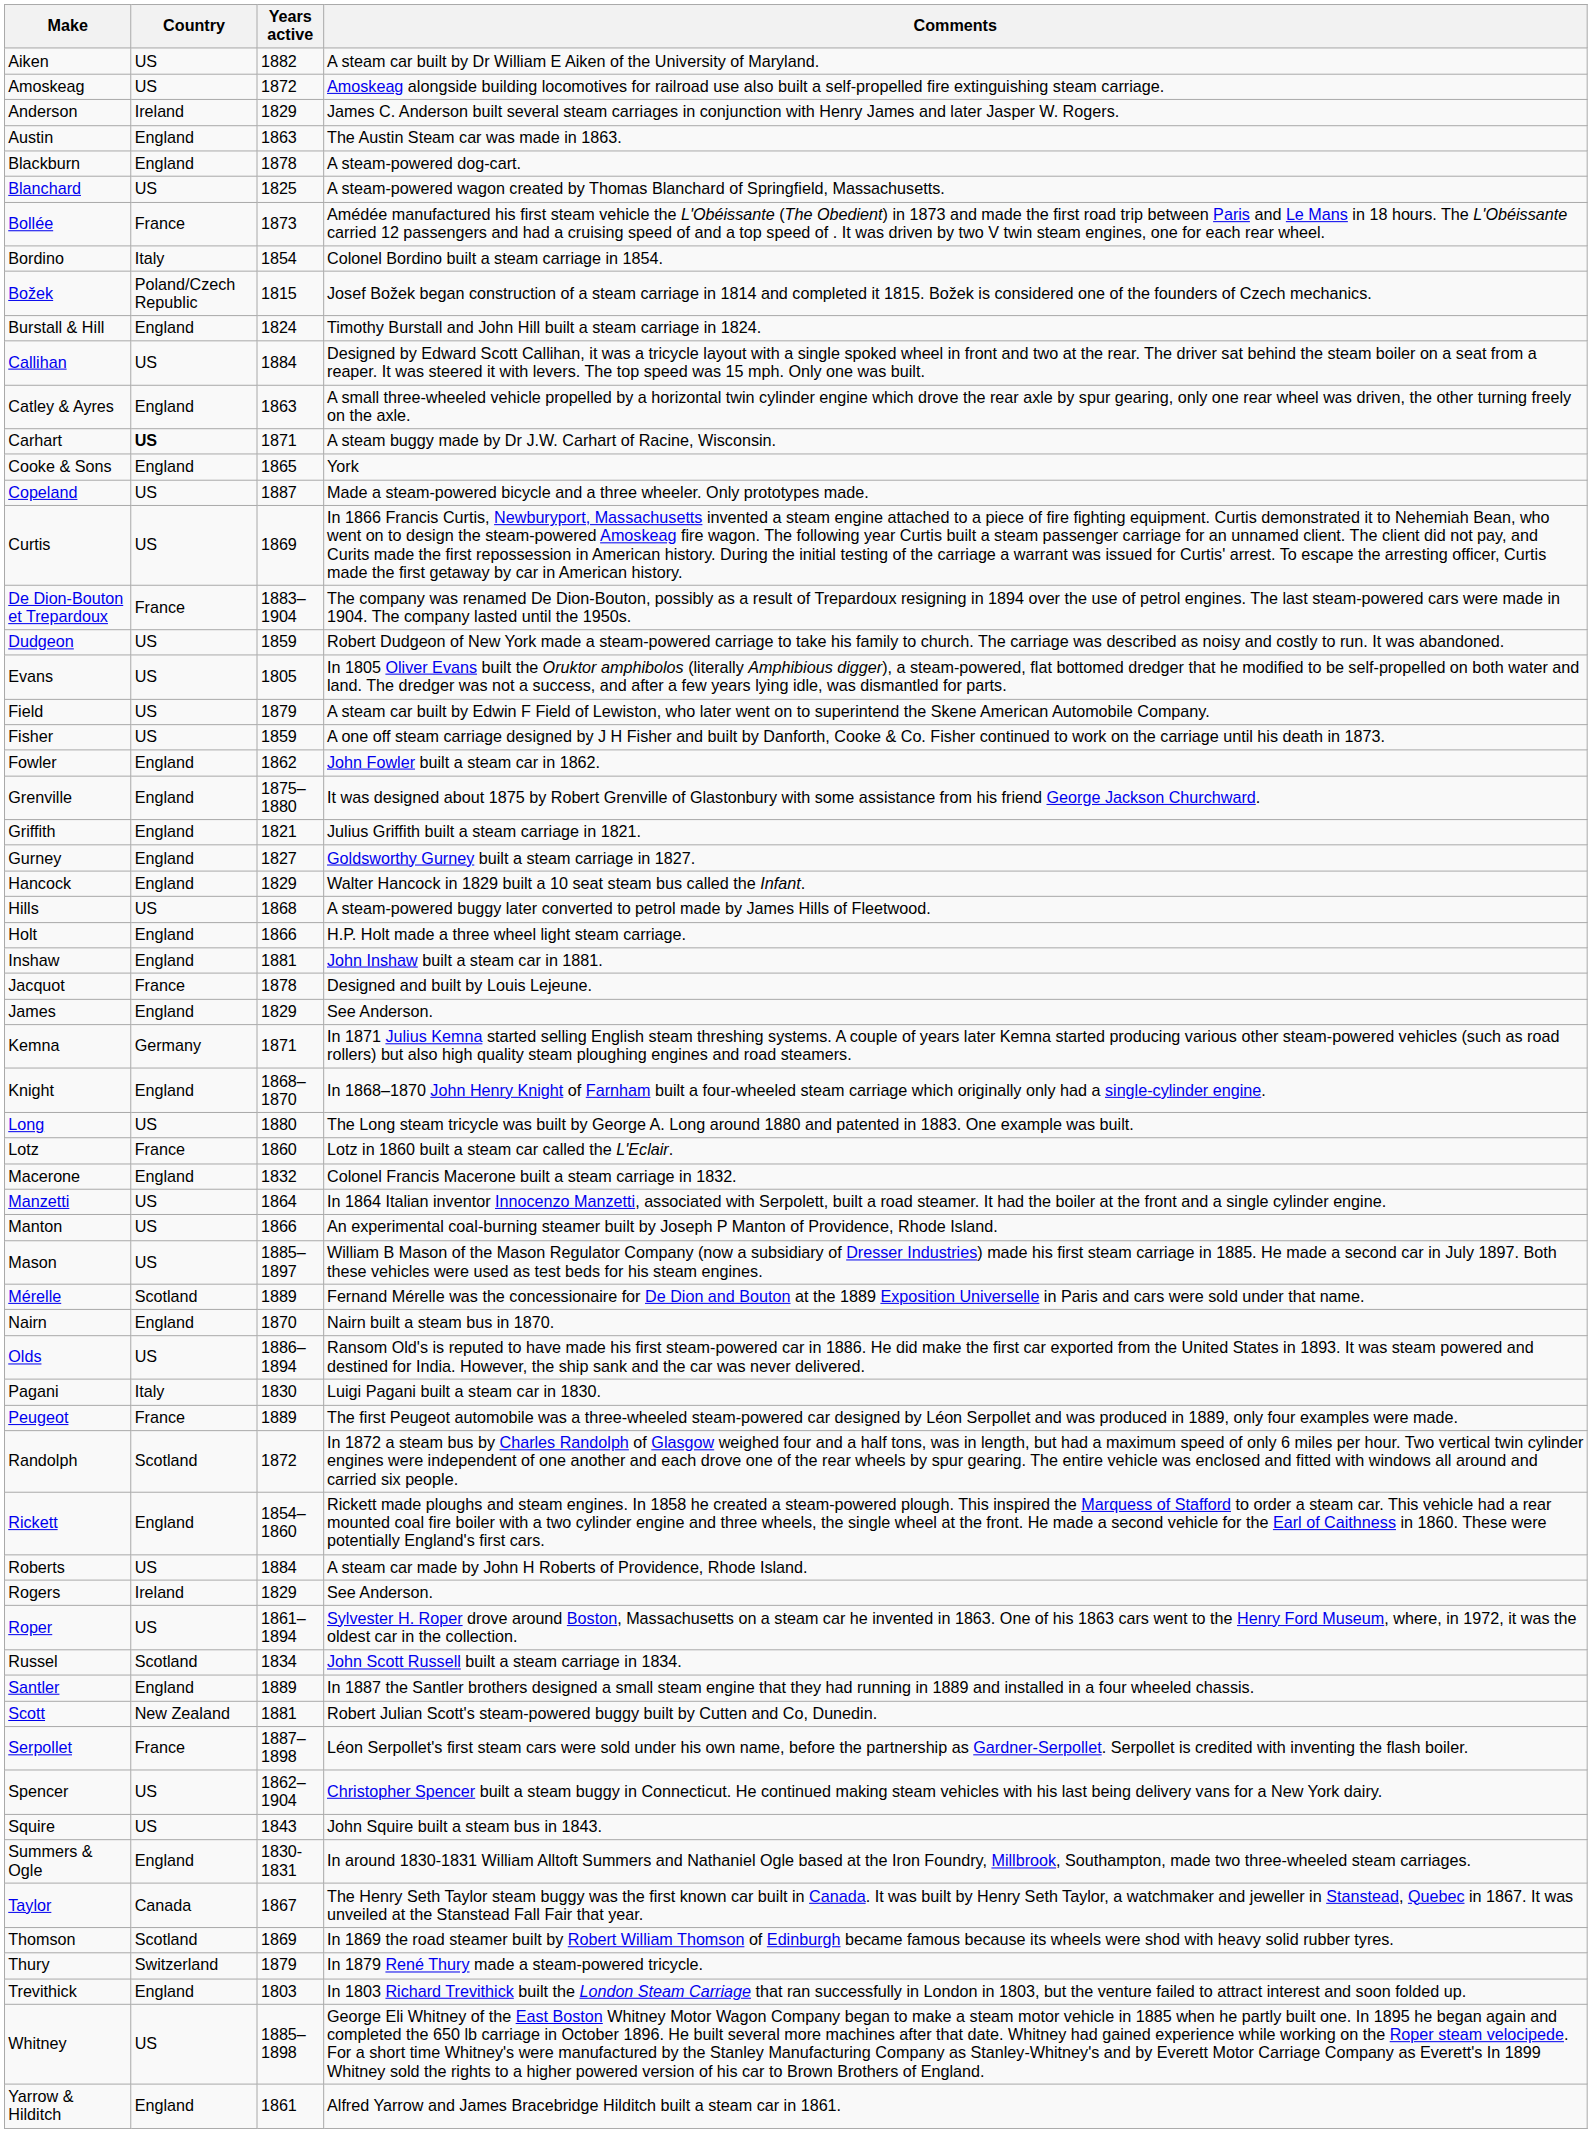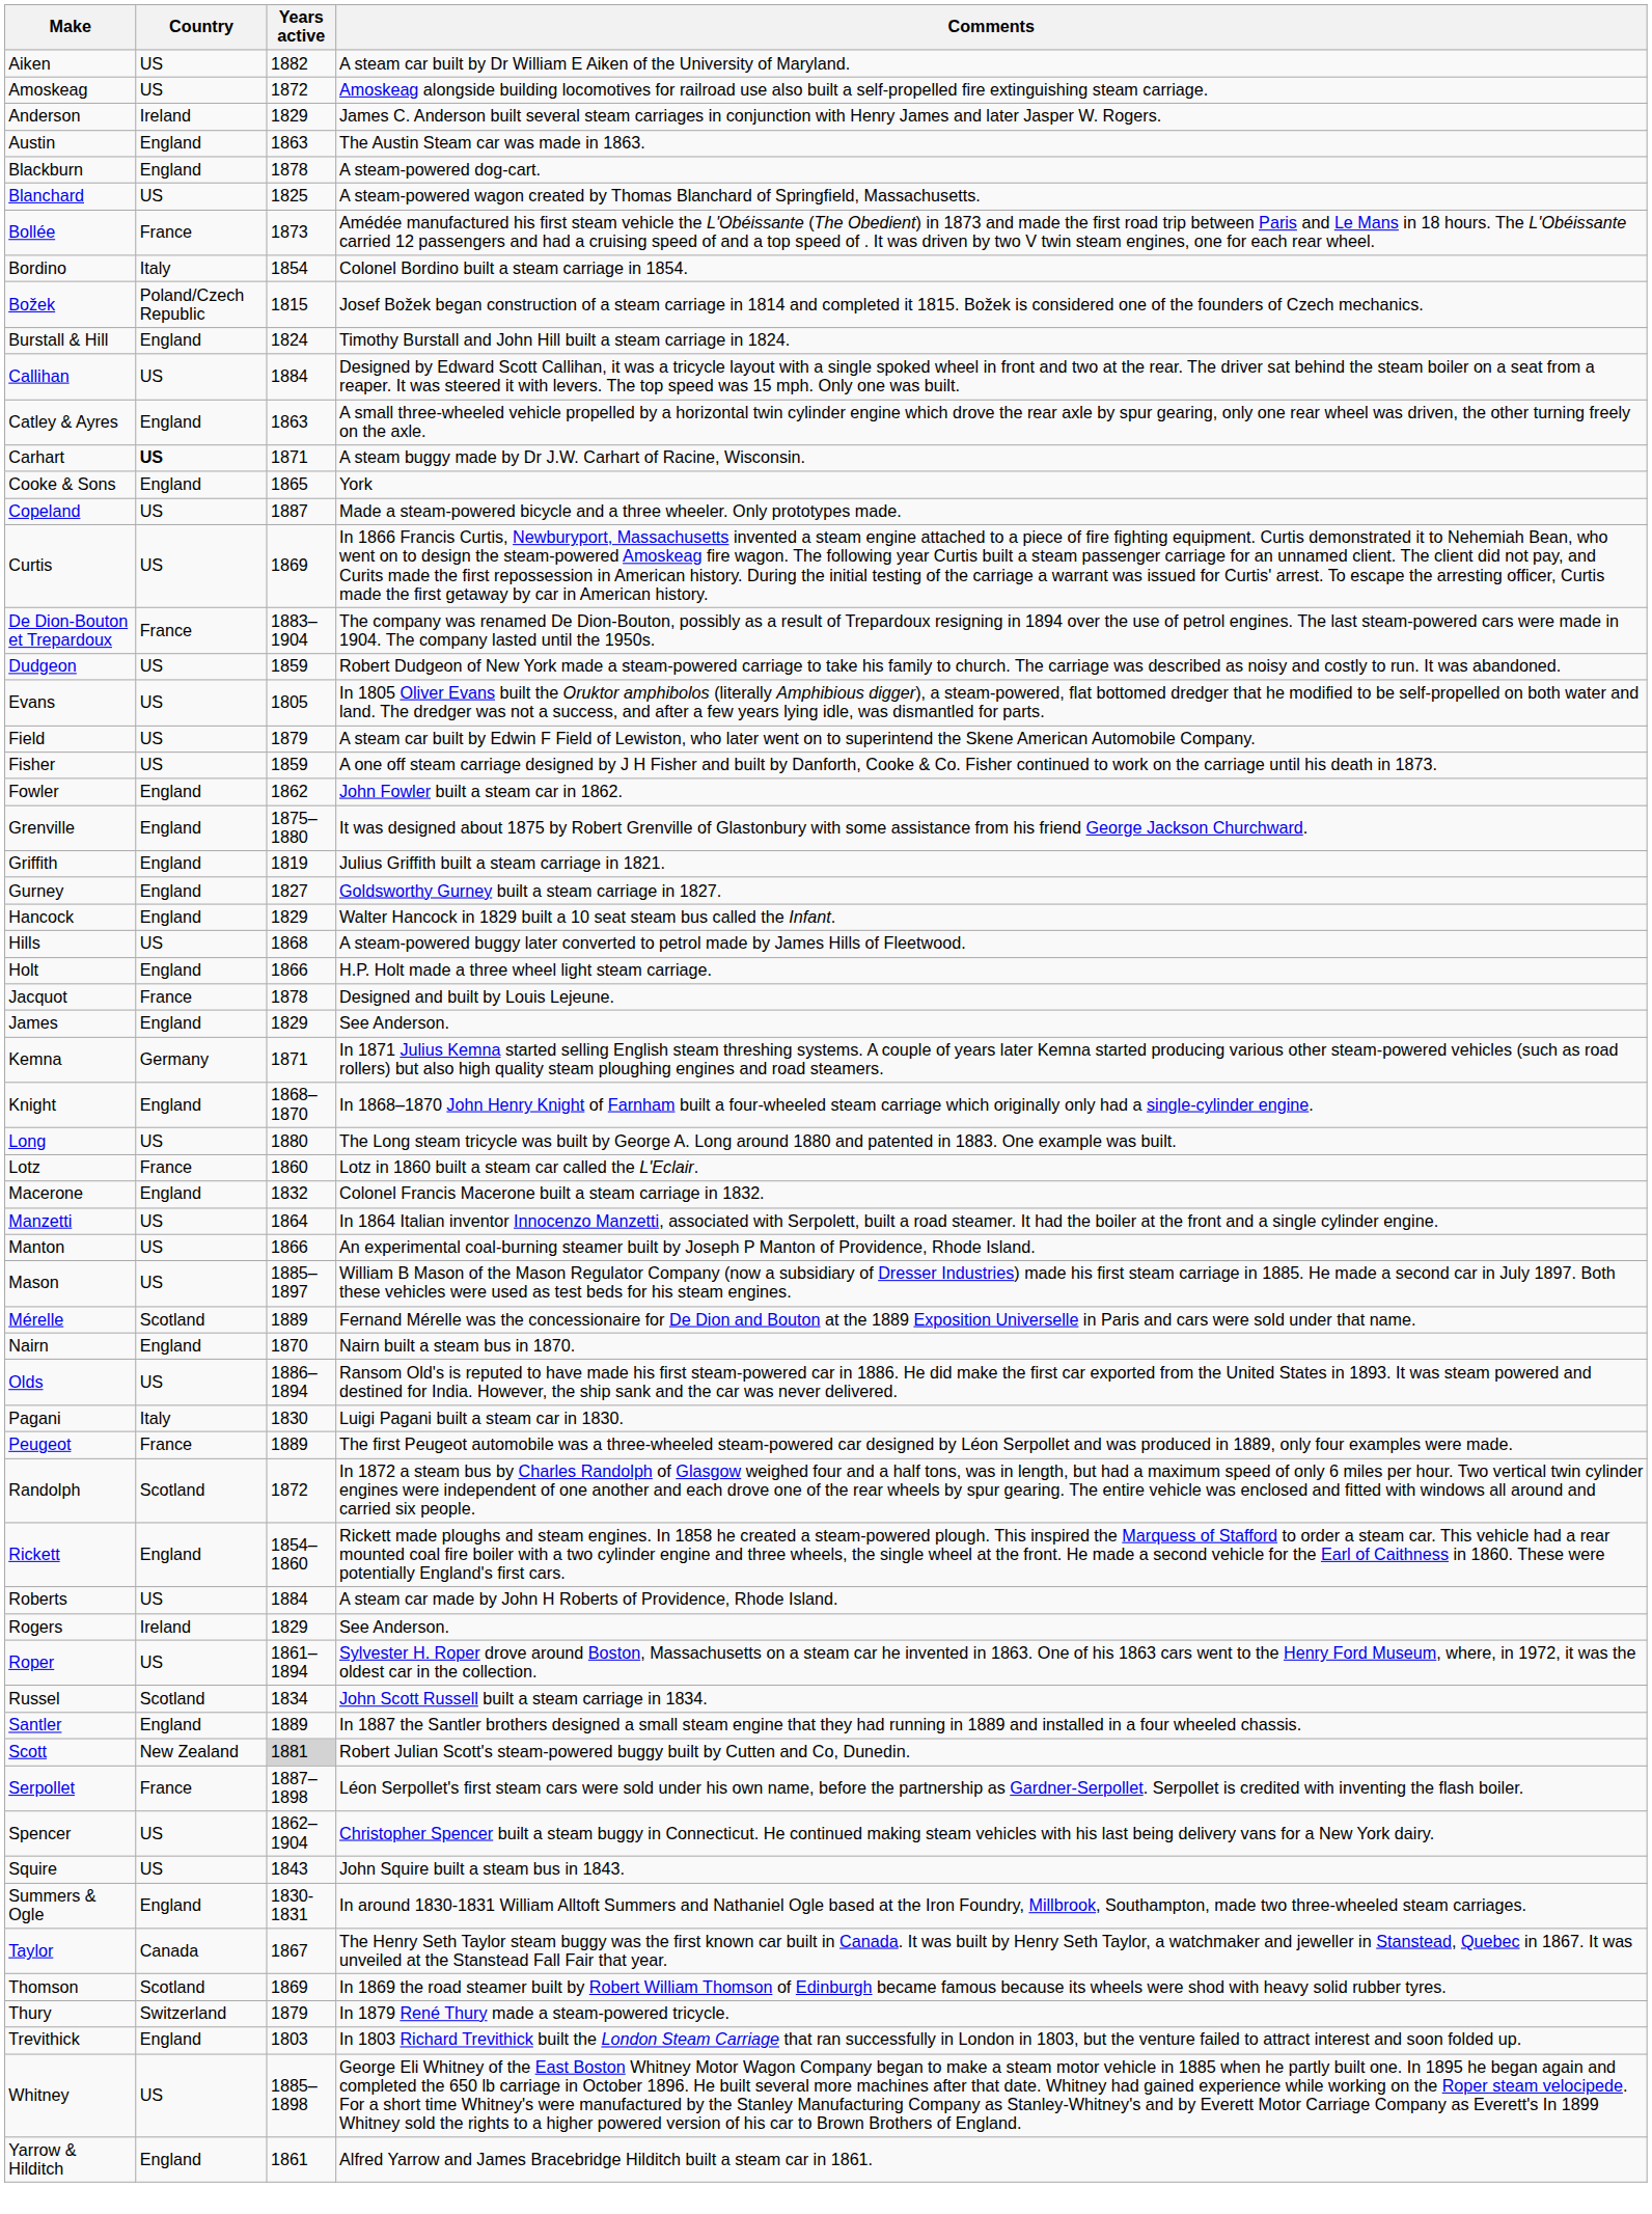Griffith | Years active: 1821 -> 1819
- row: Inshaw | England | 1881 | John Inshaw built a steam car in 1881.
Scott | Years active: no background -> lightgrey background
